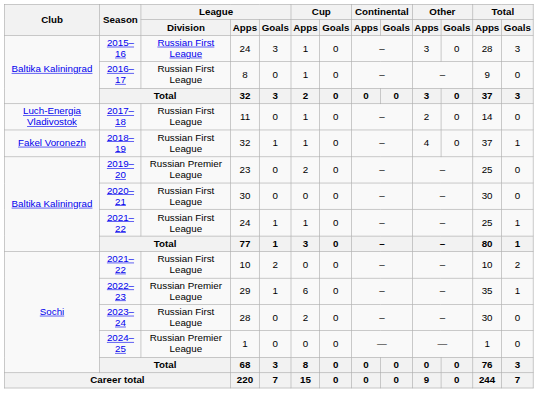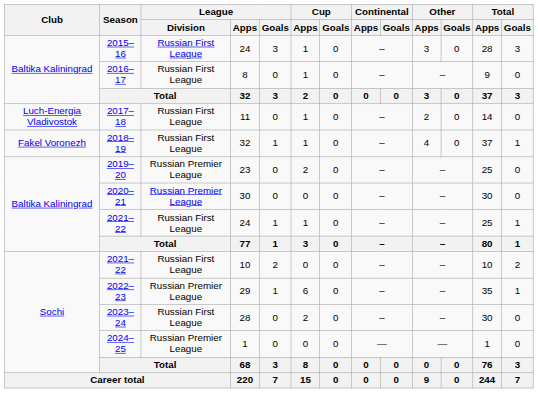2020–21 | League / Division: Russian First League -> Russian Premier League
